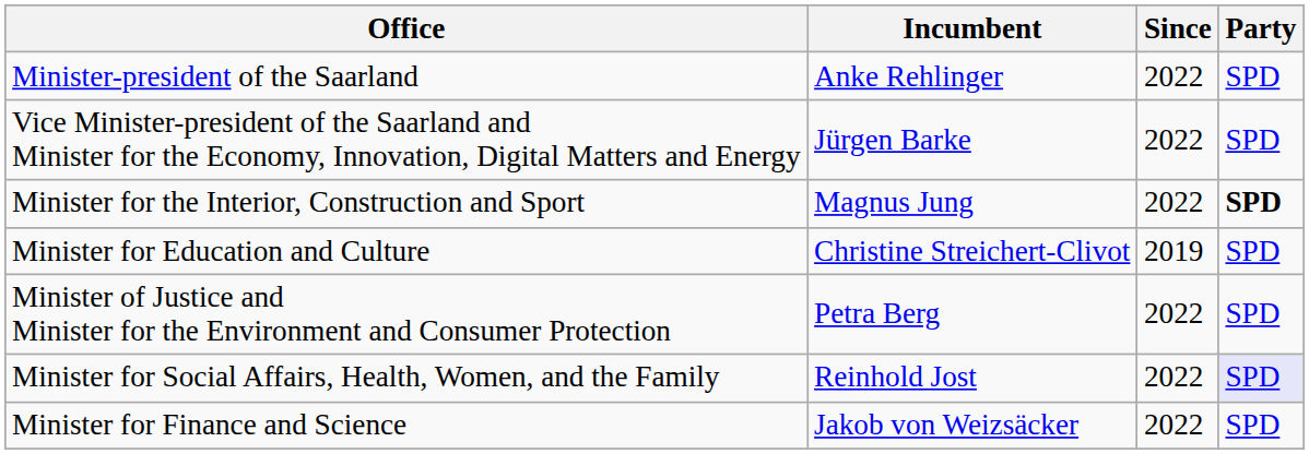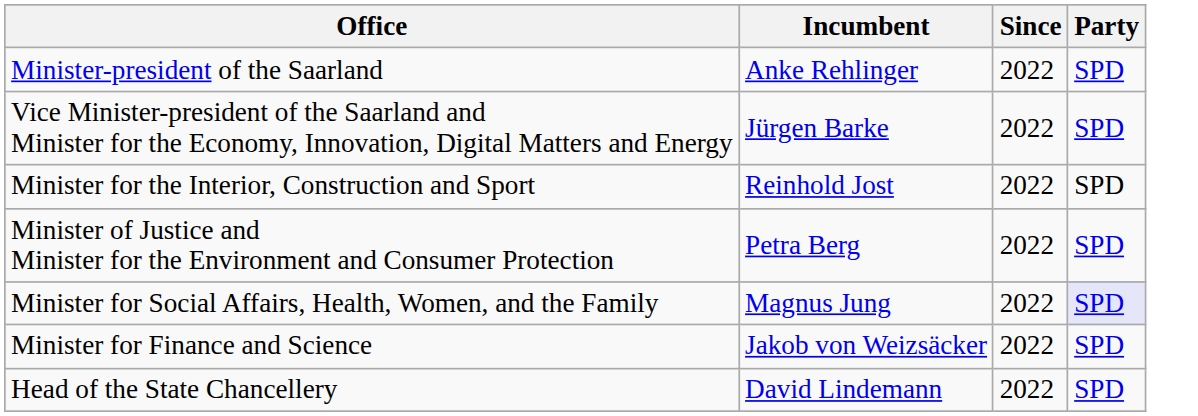Minister for the Interior, Construction and Sport | Incumbent: Magnus Jung -> Reinhold Jost
Minister for the Interior, Construction and Sport | Party: bold -> normal
- row: Minister for Education and Culture | Christine Streichert-Clivot | 2019 | SPD
Minister for Social Affairs, Health, Women, and the Family | Incumbent: Reinhold Jost -> Magnus Jung
+ row: Head of the State Chancellery | David Lindemann | 2022 | SPD
